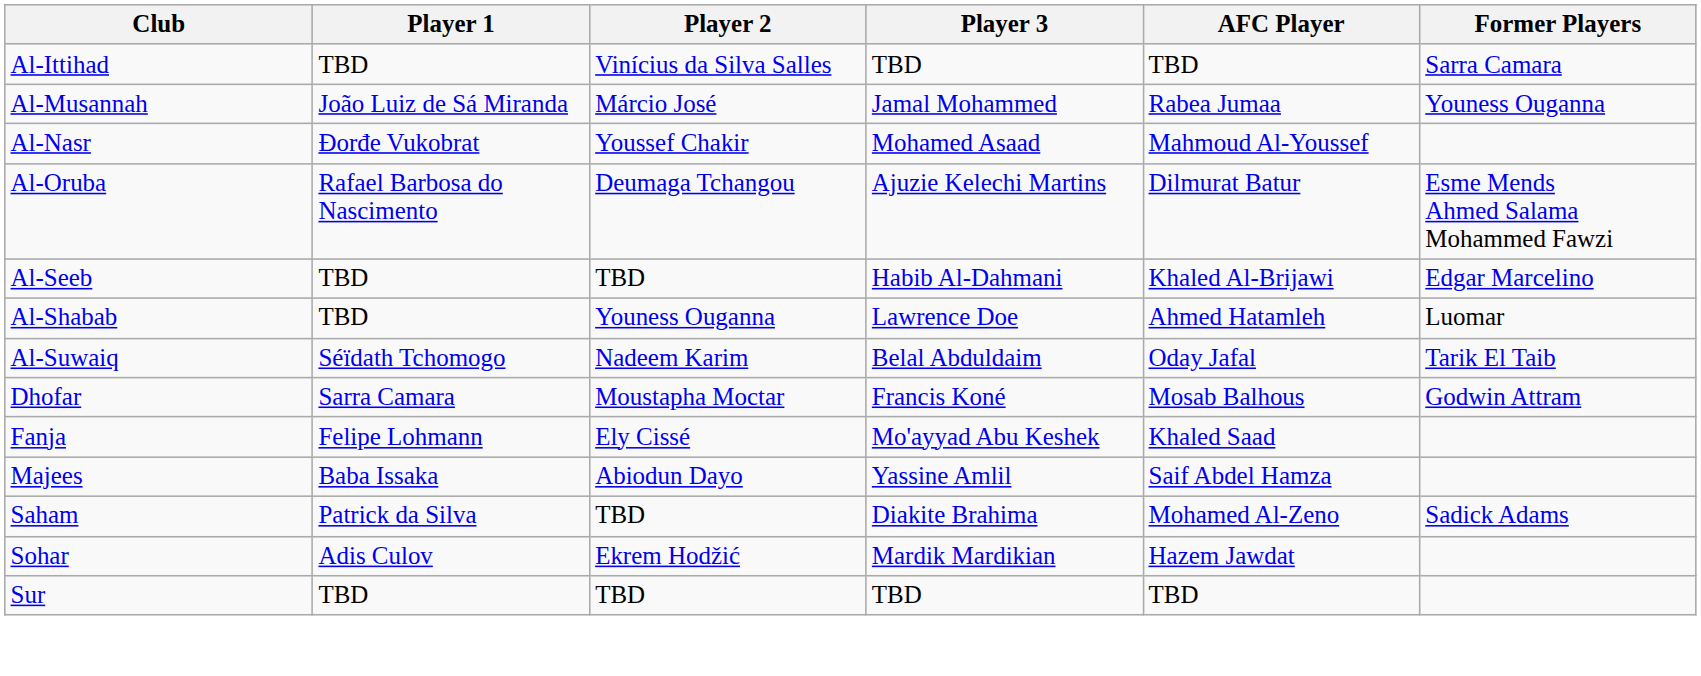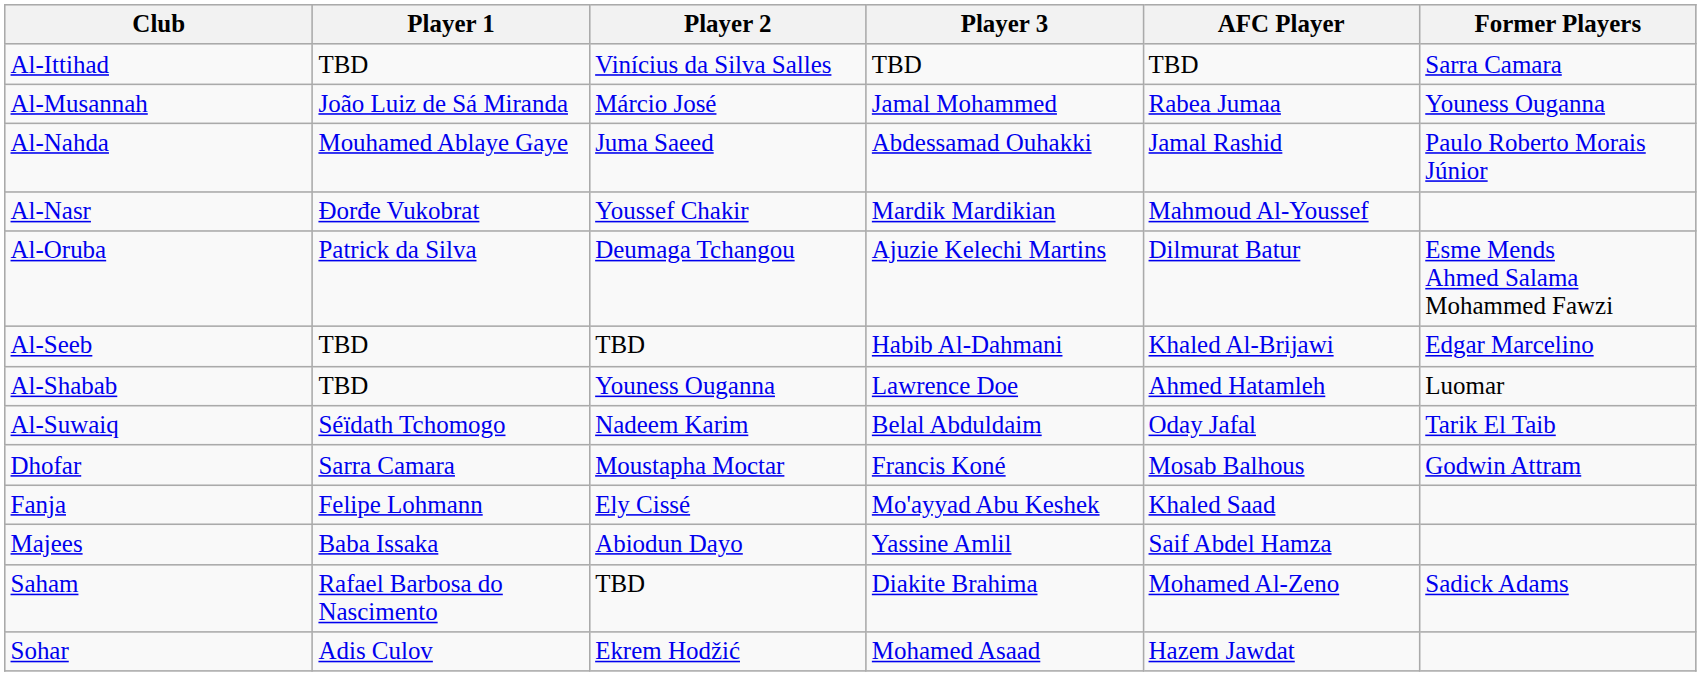+ row: Al-Nahda | Mouhamed Ablaye Gaye | Juma Saeed | Abdessamad Ouhakki | Jamal Rashid | Paulo Roberto Morais Júnior
Al-Nasr | Player 3: Mohamed Asaad -> Mardik Mardikian
Al-Oruba | Player 1: Rafael Barbosa do Nascimento -> Patrick da Silva
Saham | Player 1: Patrick da Silva -> Rafael Barbosa do Nascimento
Sohar | Player 3: Mardik Mardikian -> Mohamed Asaad
- row: Sur | TBD | TBD | TBD | TBD
